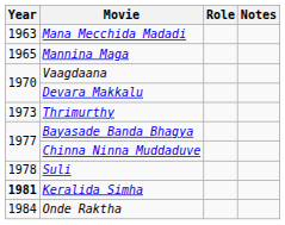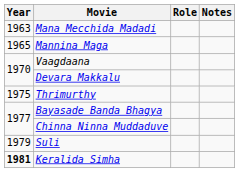Thrimurthy | Year: 1973 -> 1975
Suli | Year: 1978 -> 1979
- row: 1984 | Onde Raktha
